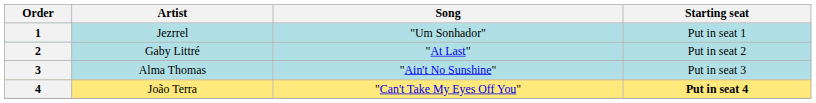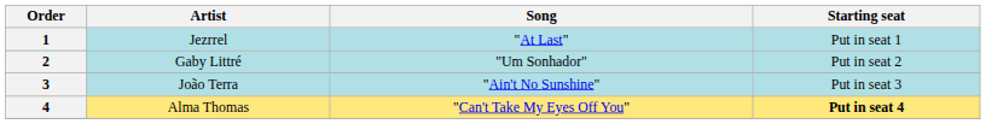1 | Song: "Um Sonhador" -> "At Last"
2 | Song: "At Last" -> "Um Sonhador"
3 | Artist: Alma Thomas -> João Terra
4 | Artist: João Terra -> Alma Thomas
